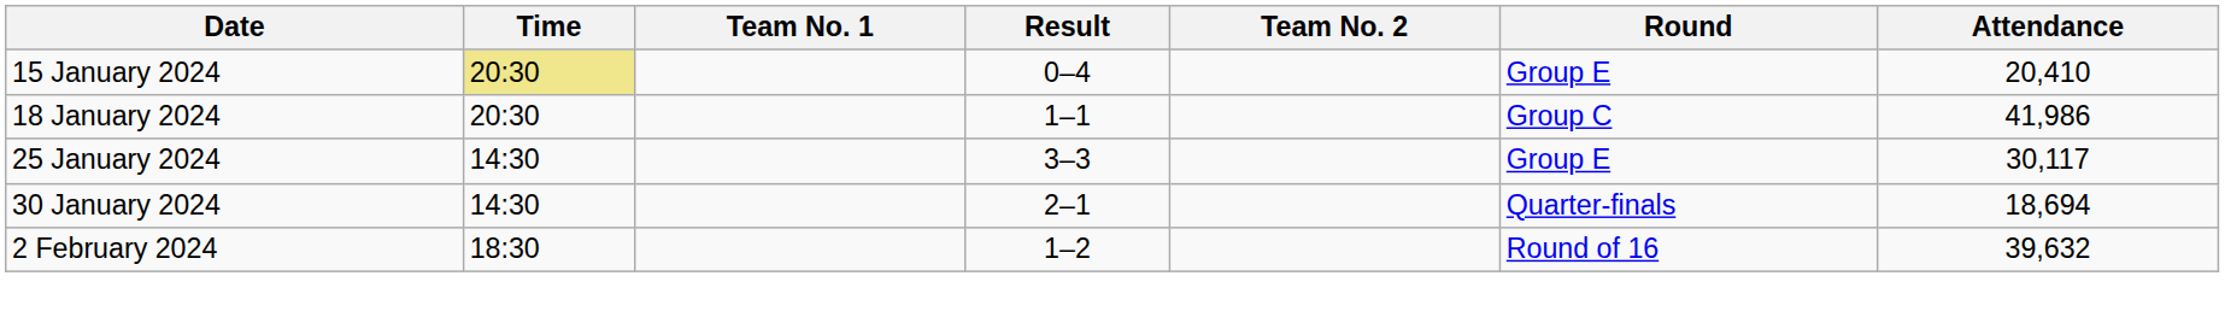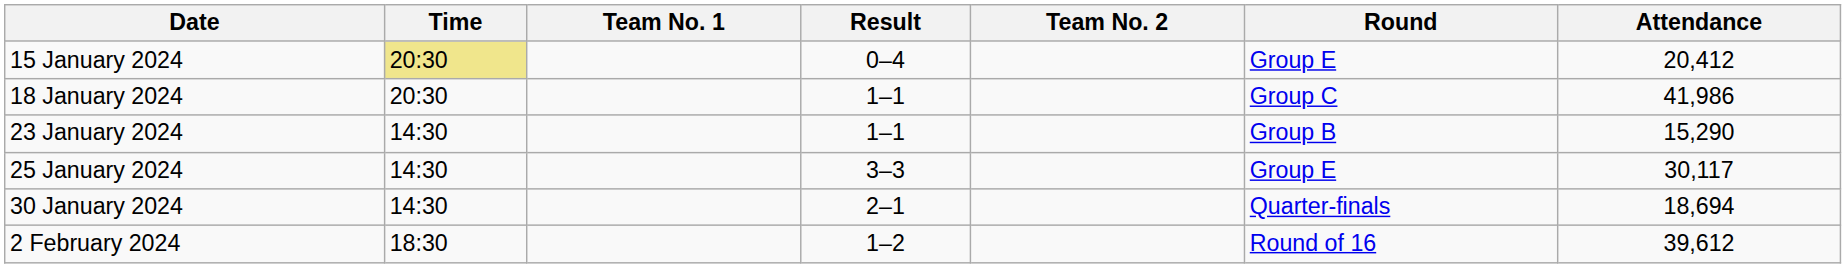15 January 2024 | Attendance: 20,410 -> 20,412
+ row: 23 January 2024 | 14:30 | 1–1 | Group B | 15,290
2 February 2024 | Attendance: 39,632 -> 39,612
